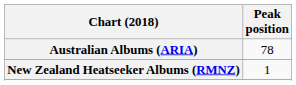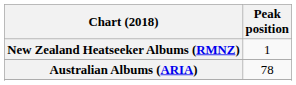rows swapped: Australian Albums (ARIA) <-> New Zealand Heatseeker Albums (RMNZ)
